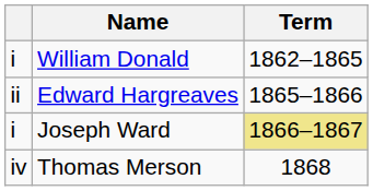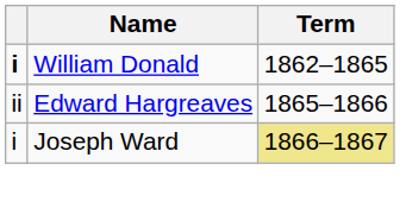William Donald | column 1: normal -> bold
- row: iv | Thomas Merson | 1868
